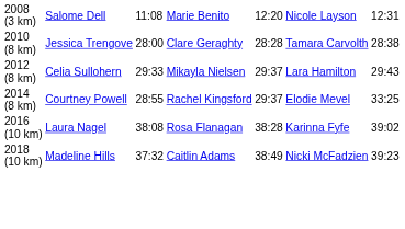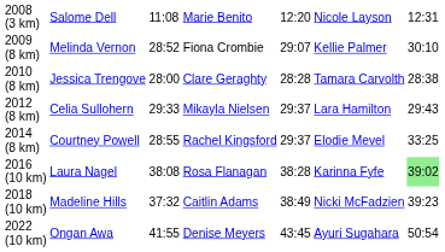+ row: 2009 (8 km) | Melinda Vernon | 28:52 | Fiona Crombie | 29:07 | Kellie Palmer | 30:10
2016 (10 km) | column 7: no background -> lightgreen background
+ row: 2022 (10 km) | Ongan Awa | 41:55 | Denise Meyers | 43:45 | Ayuri Sugahara | 50:54
